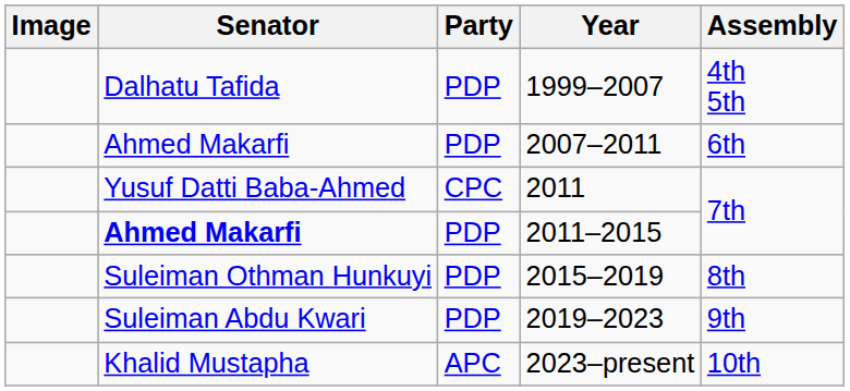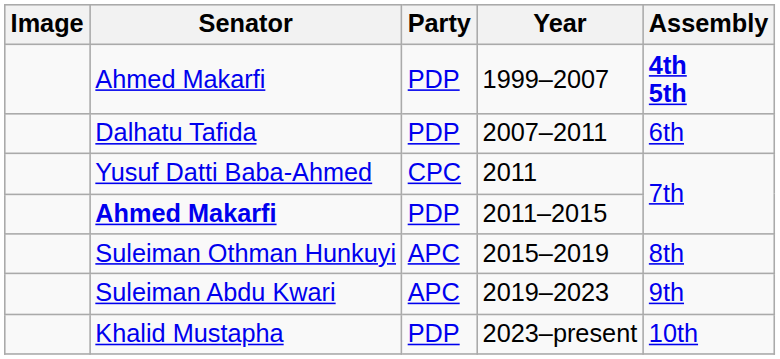1999–2007 | Senator: Dalhatu Tafida -> Ahmed Makarfi
1999–2007 | Assembly: normal -> bold
2007–2011 | Senator: Ahmed Makarfi -> Dalhatu Tafida
2015–2019 | Party: PDP -> APC
2019–2023 | Party: PDP -> APC
2023–present | Party: APC -> PDP
